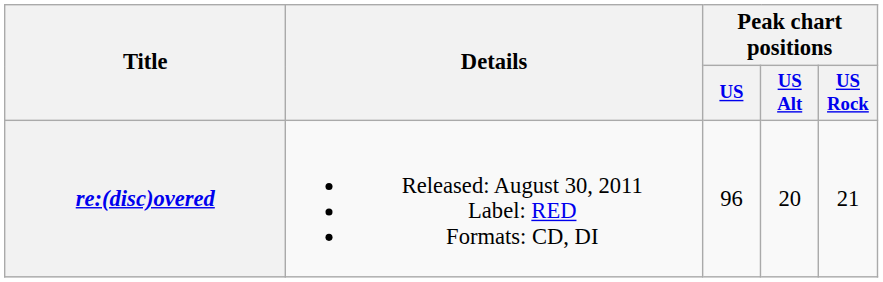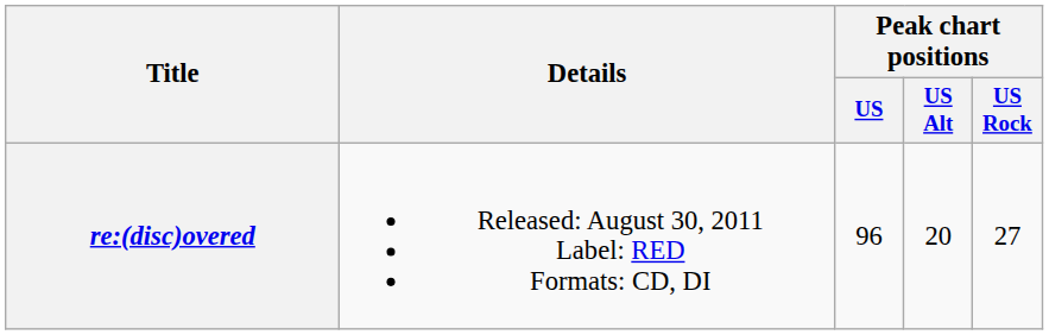re:(disc)overed | Peak chart positions / US Rock: 21 -> 27
